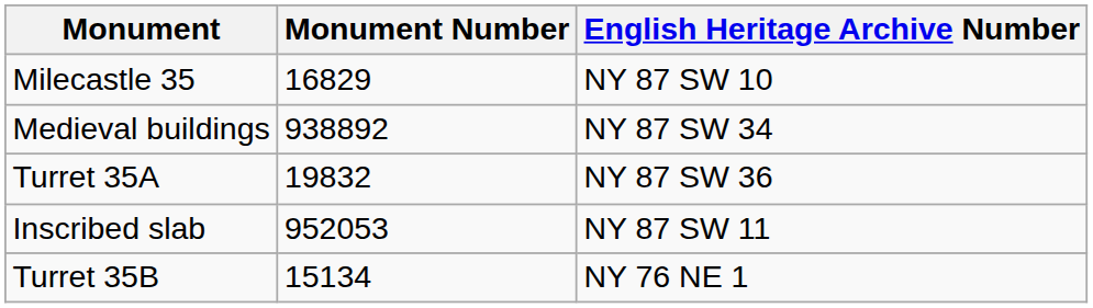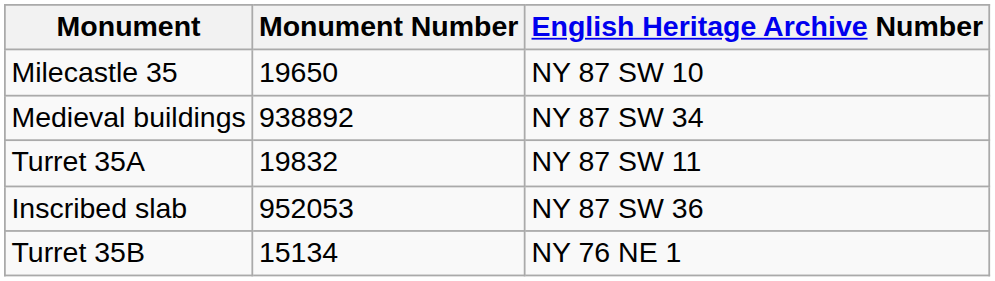Milecastle 35 | Monument Number: 16829 -> 19650
Turret 35A | English Heritage Archive Number: NY 87 SW 36 -> NY 87 SW 11
Inscribed slab | English Heritage Archive Number: NY 87 SW 11 -> NY 87 SW 36
